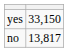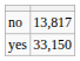rows swapped: yes <-> no
